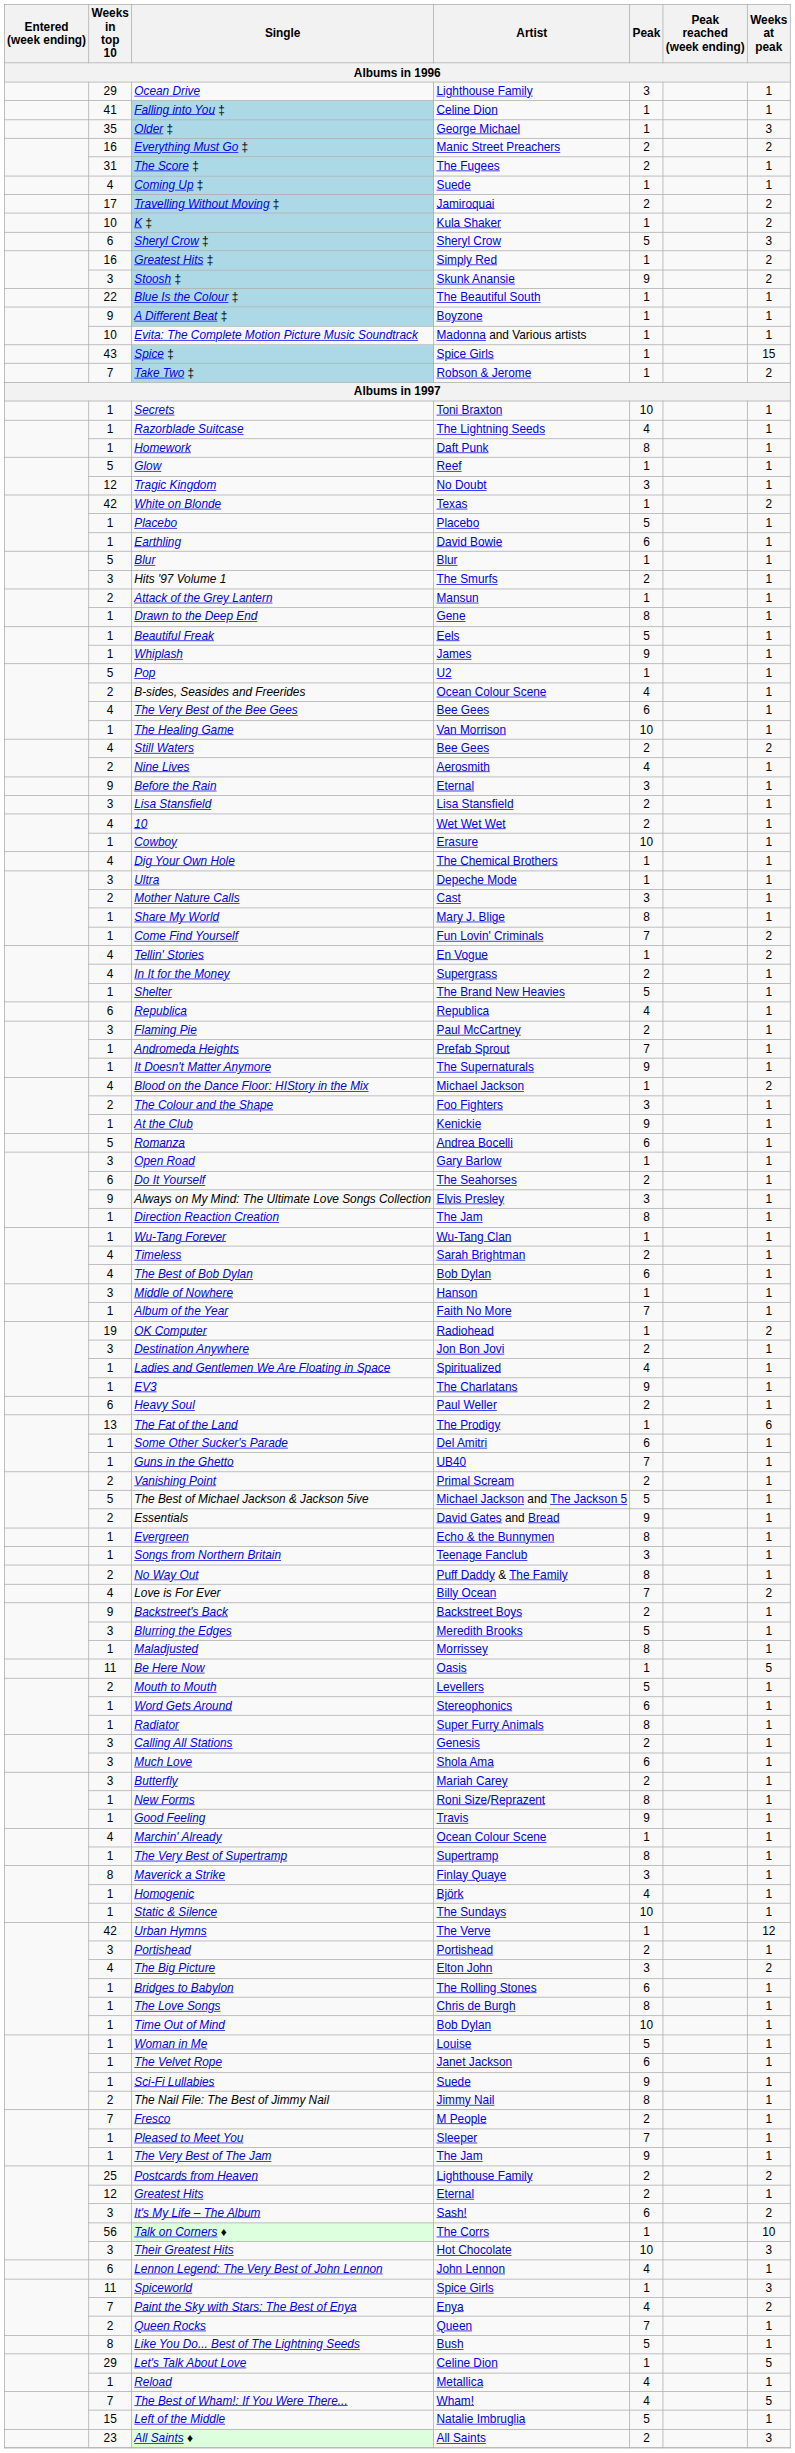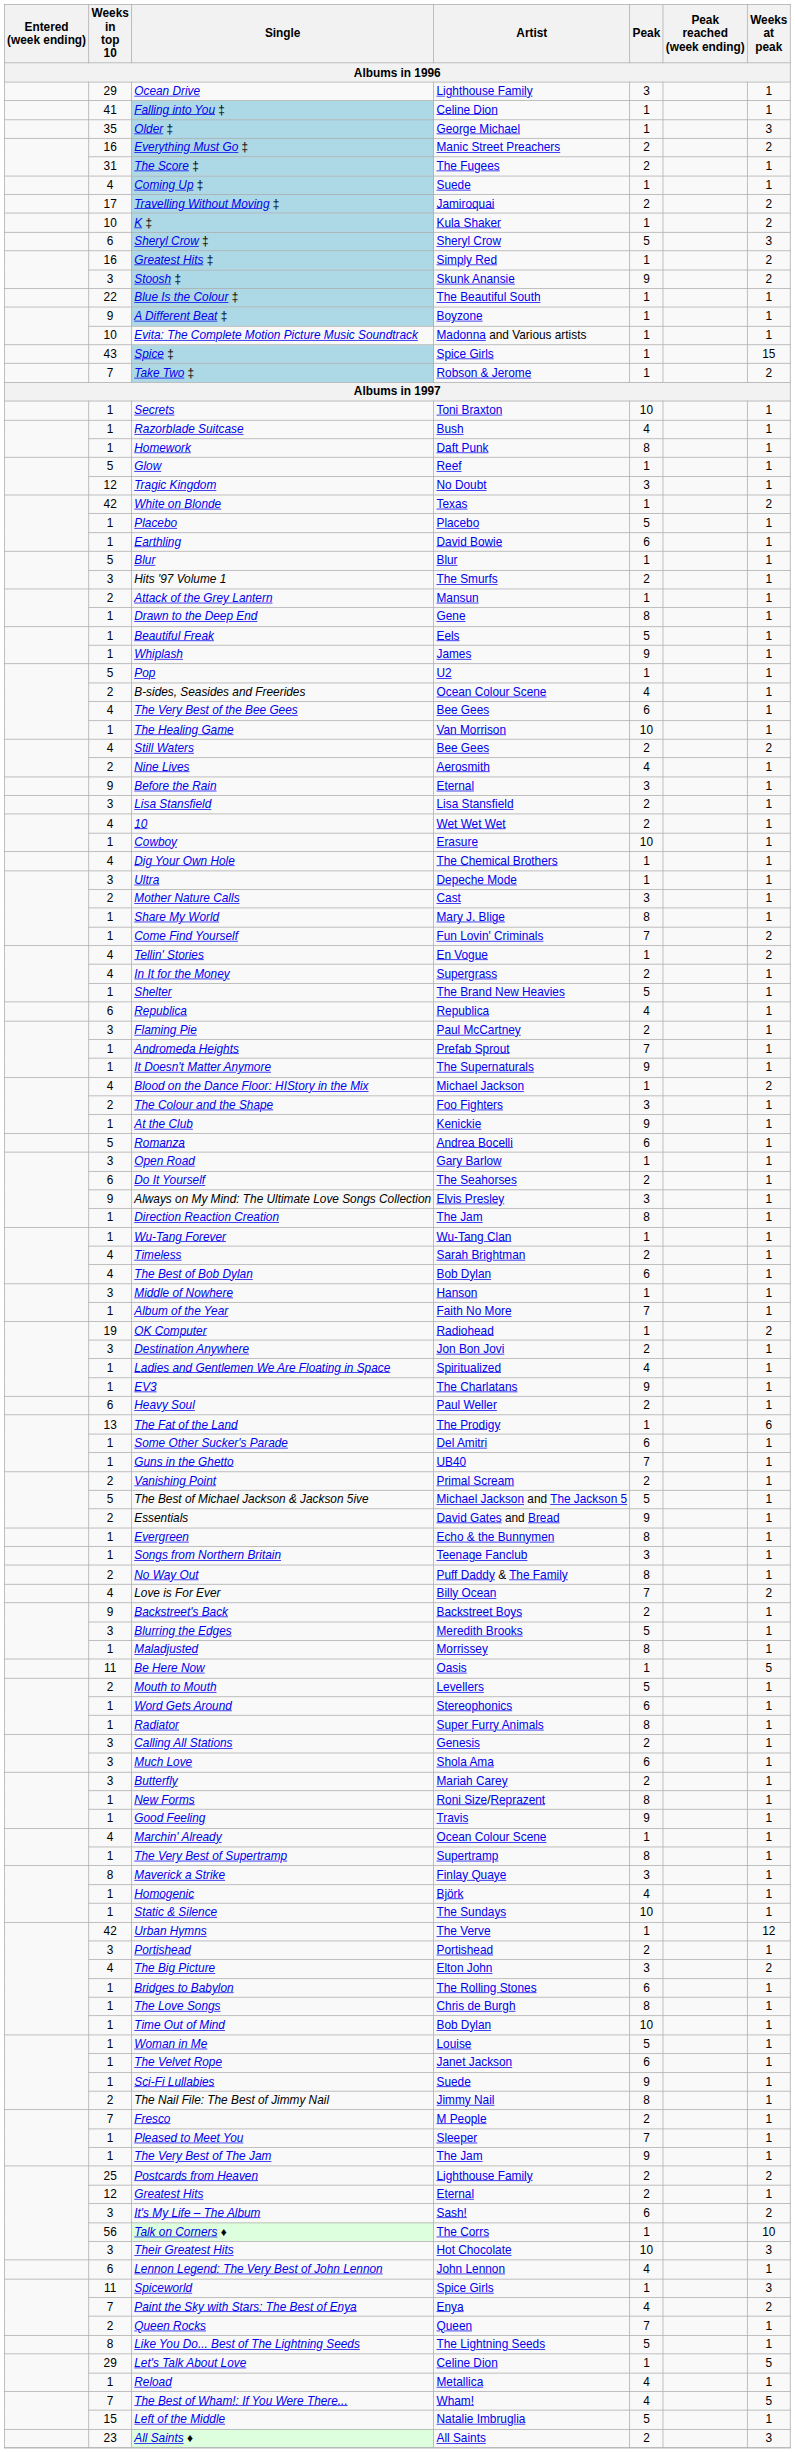Razorblade Suitcase | Artist: The Lightning Seeds -> Bush
Like You Do... Best of The Lightning Seeds | Artist: Bush -> The Lightning Seeds
